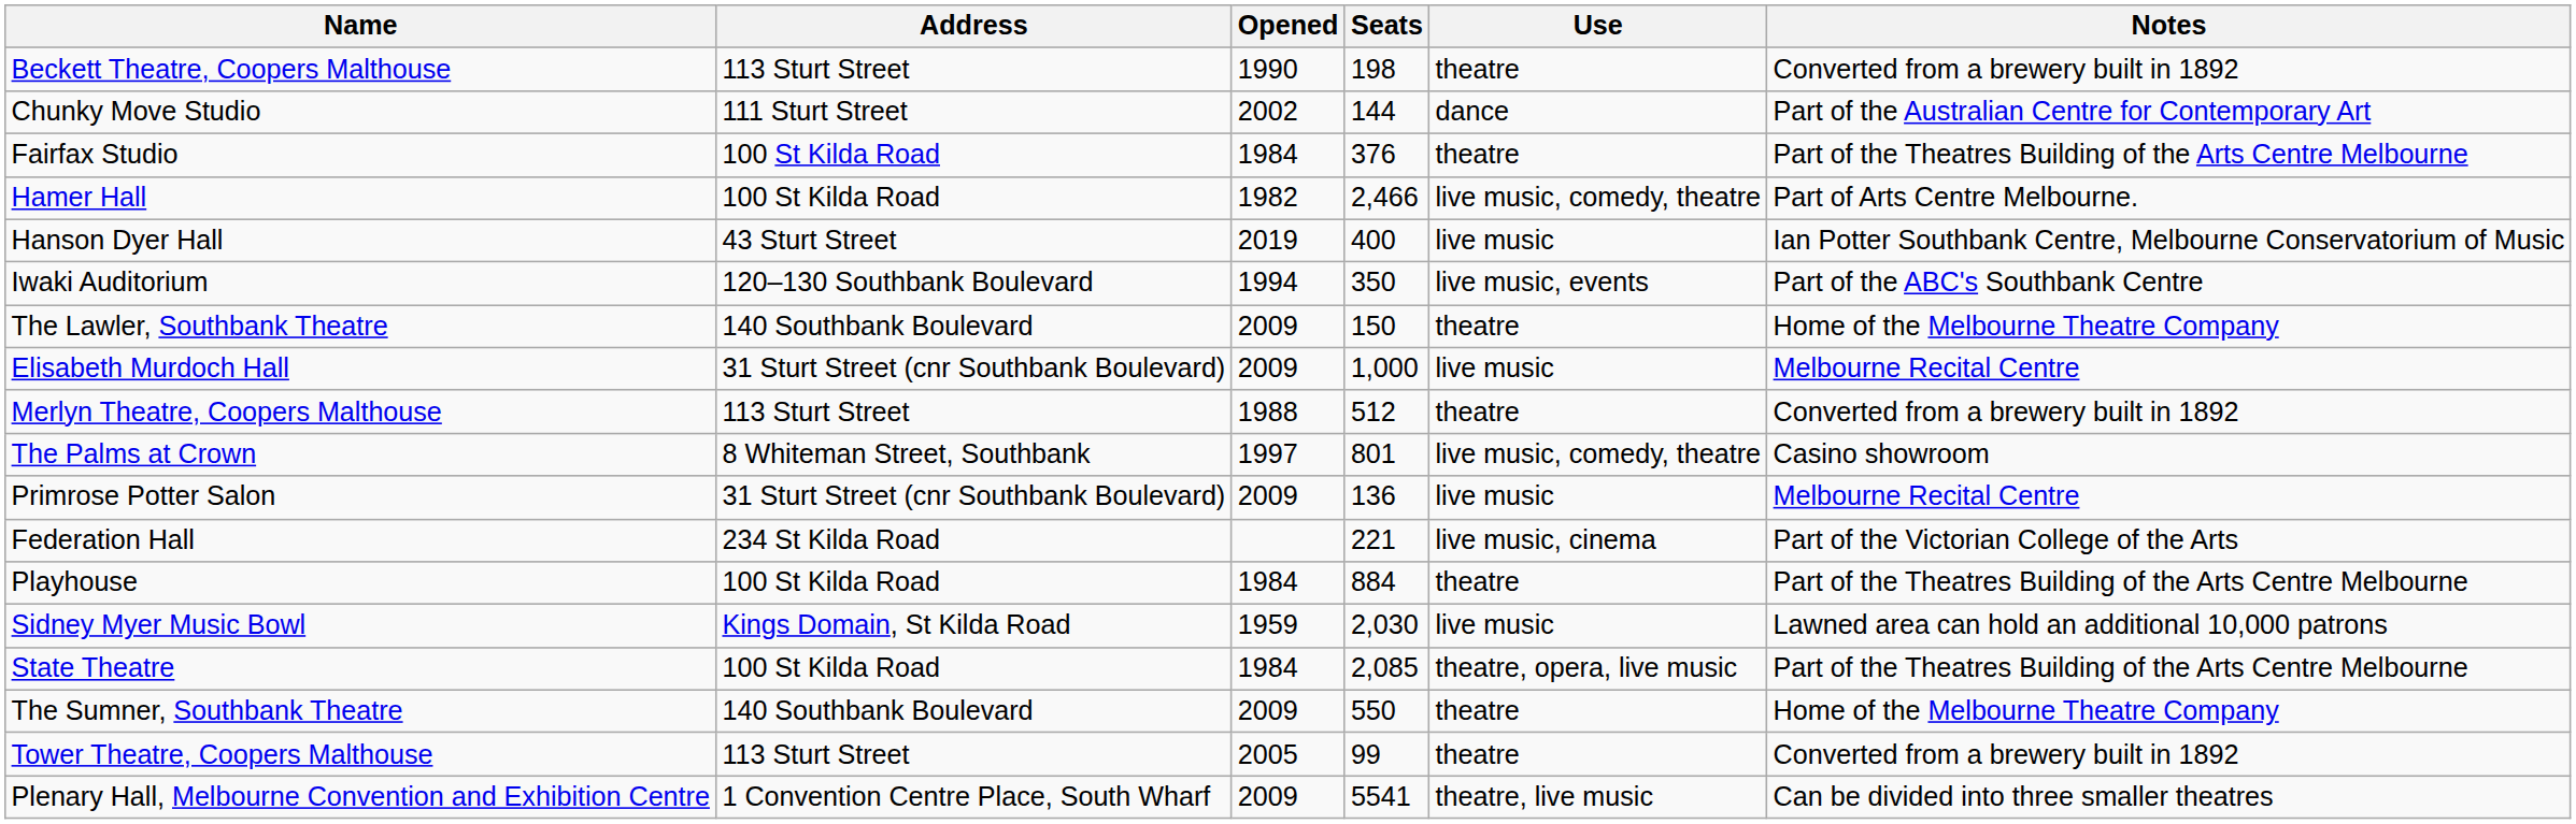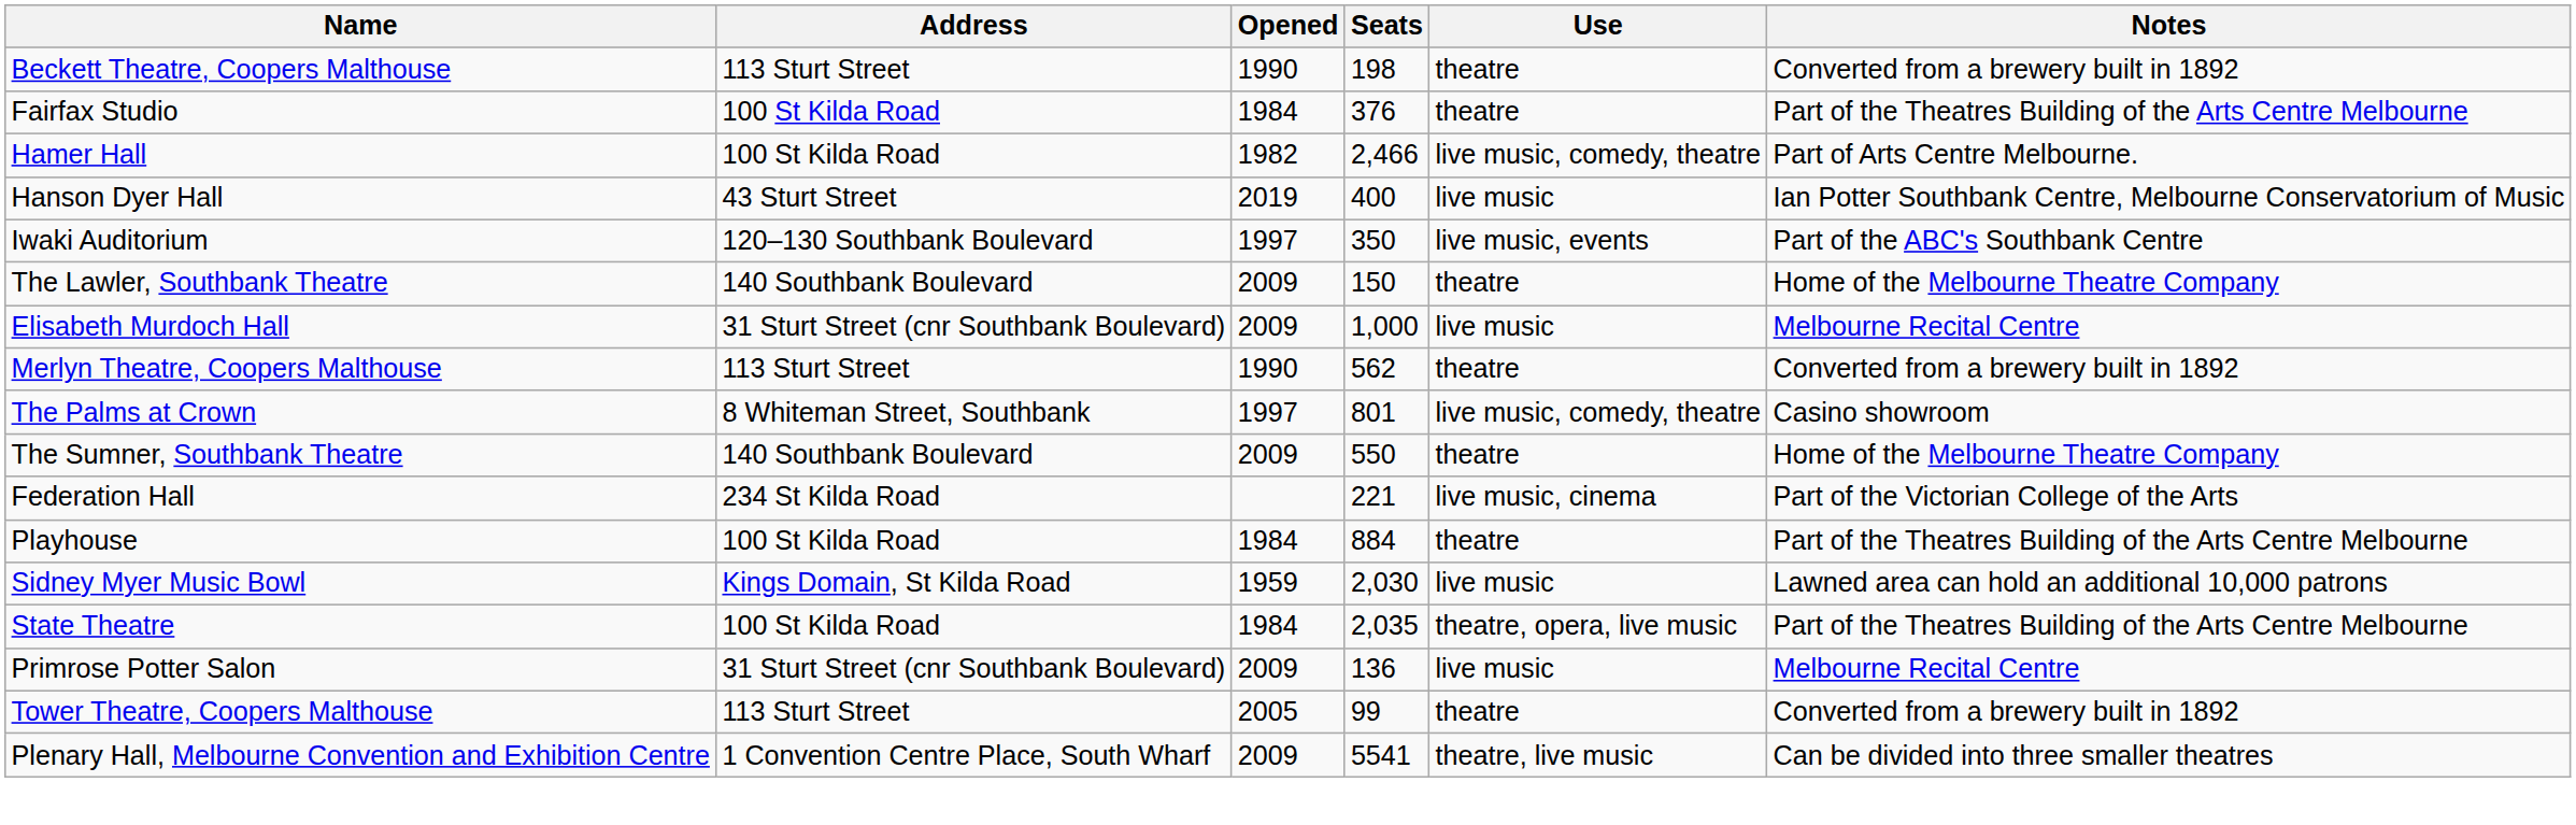- row: Chunky Move Studio | 111 Sturt Street | 2002 | 144 | dance | Part of the Australian Centre for Contemporary Art
Iwaki Auditorium | Opened: 1994 -> 1997
Merlyn Theatre, Coopers Malthouse | Opened: 1988 -> 1990
Merlyn Theatre, Coopers Malthouse | Seats: 512 -> 562
rows swapped: Primrose Potter Salon <-> The Sumner, Southbank Theatre
State Theatre | Seats: 2,085 -> 2,035
